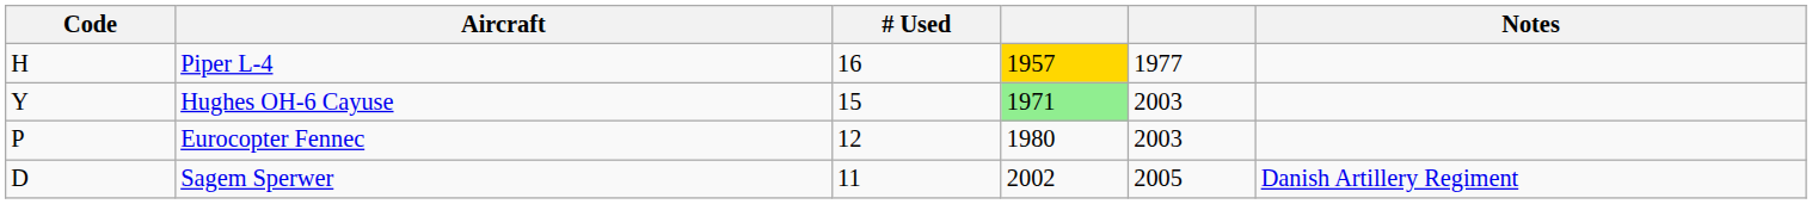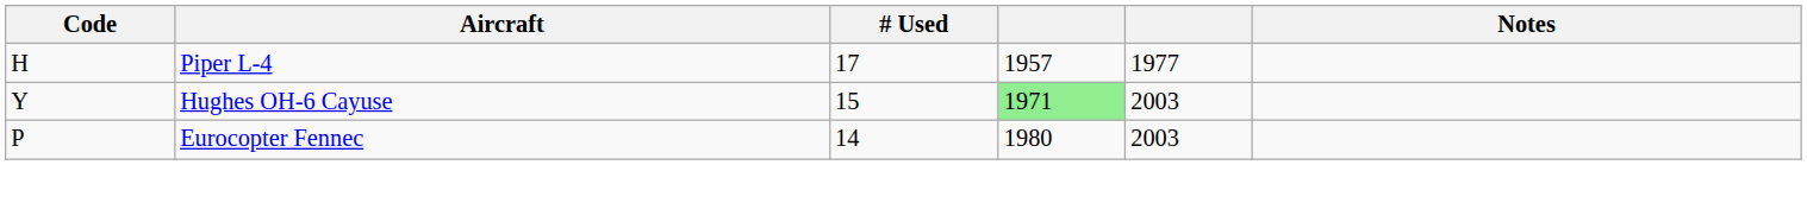Piper L-4 | # Used: 16 -> 17
Piper L-4 | column 4: gold background -> no background
Eurocopter Fennec | # Used: 12 -> 14
- row: D | Sagem Sperwer | 11 | 2002 | 2005 | Danish Artillery Regiment
